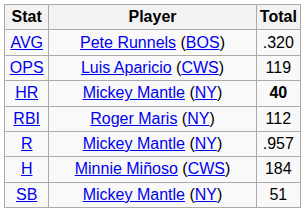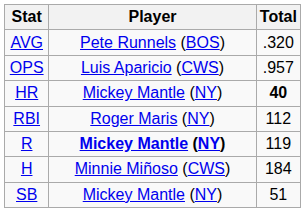OPS | Total: 119 -> .957
R | Player: normal -> bold
R | Total: .957 -> 119
